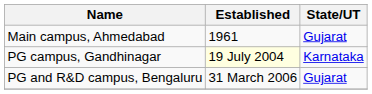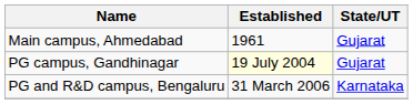PG campus, Gandhinagar | State/UT: Karnataka -> Gujarat
PG and R&D campus, Bengaluru | State/UT: Gujarat -> Karnataka
